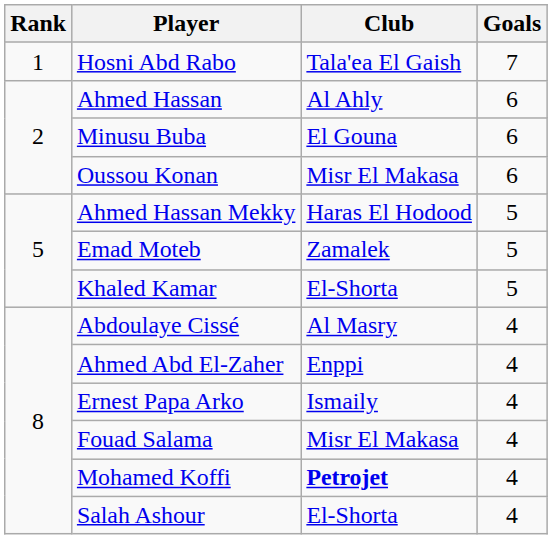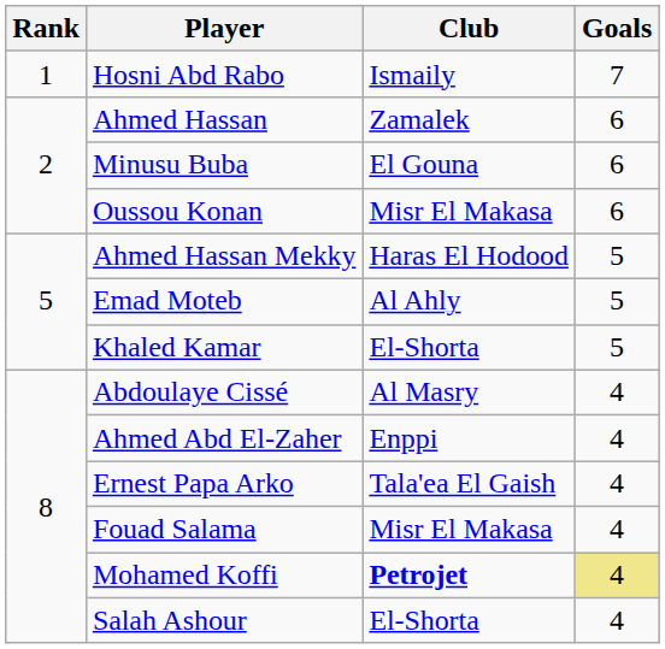Hosni Abd Rabo | Club: Tala'ea El Gaish -> Ismaily
Ahmed Hassan | Club: Al Ahly -> Zamalek
Emad Moteb | Club: Zamalek -> Al Ahly
Ernest Papa Arko | Club: Ismaily -> Tala'ea El Gaish
Mohamed Koffi | Goals: no background -> khaki background
